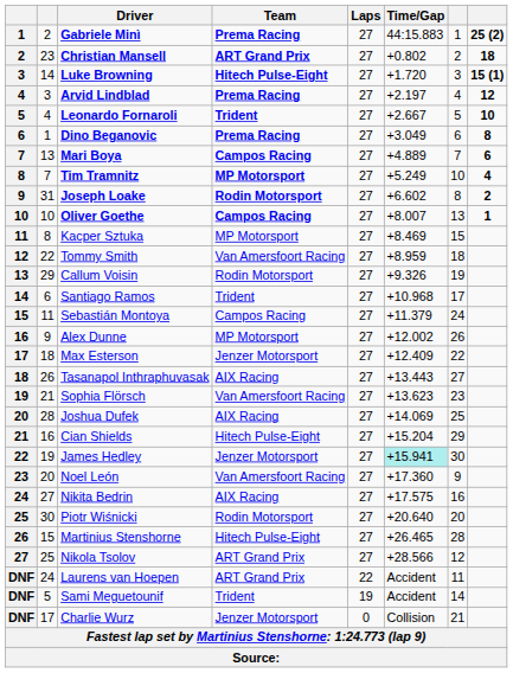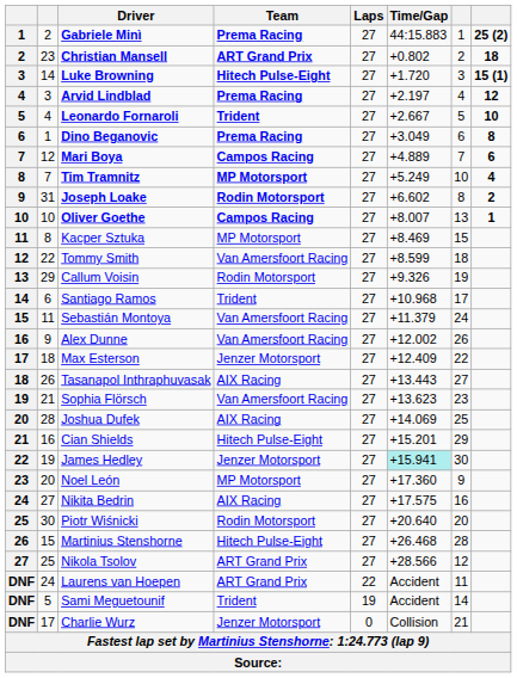Mari Boya | column 2: 13 -> 12
Tommy Smith | Time/Gap: +8.959 -> +8.599
Sebastián Montoya | Team: Campos Racing -> Van Amersfoort Racing
Alex Dunne | Team: MP Motorsport -> Van Amersfoort Racing
Cian Shields | Time/Gap: +15.204 -> +15.201
Noel León | Team: Van Amersfoort Racing -> MP Motorsport
Martinius Stenshorne | Time/Gap: +26.465 -> +26.468
